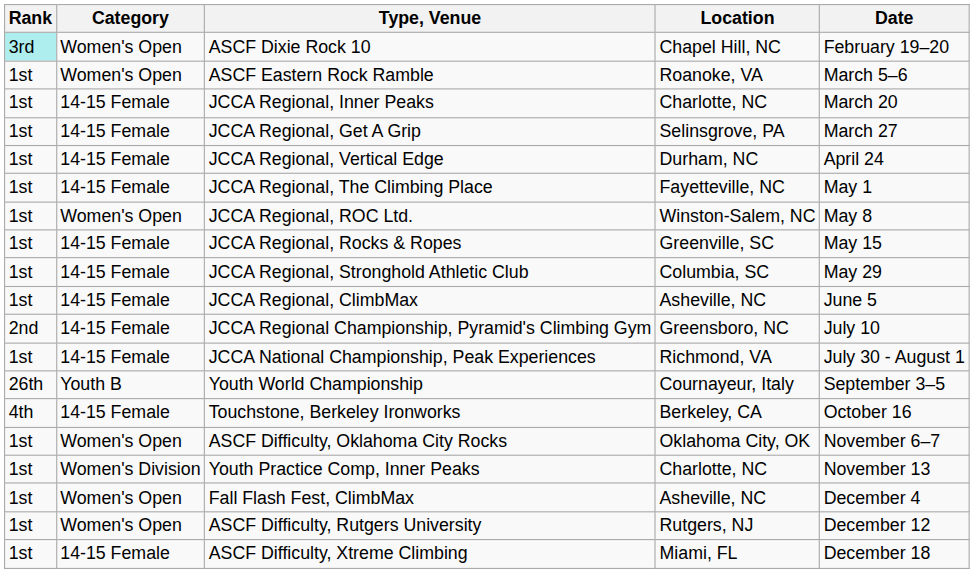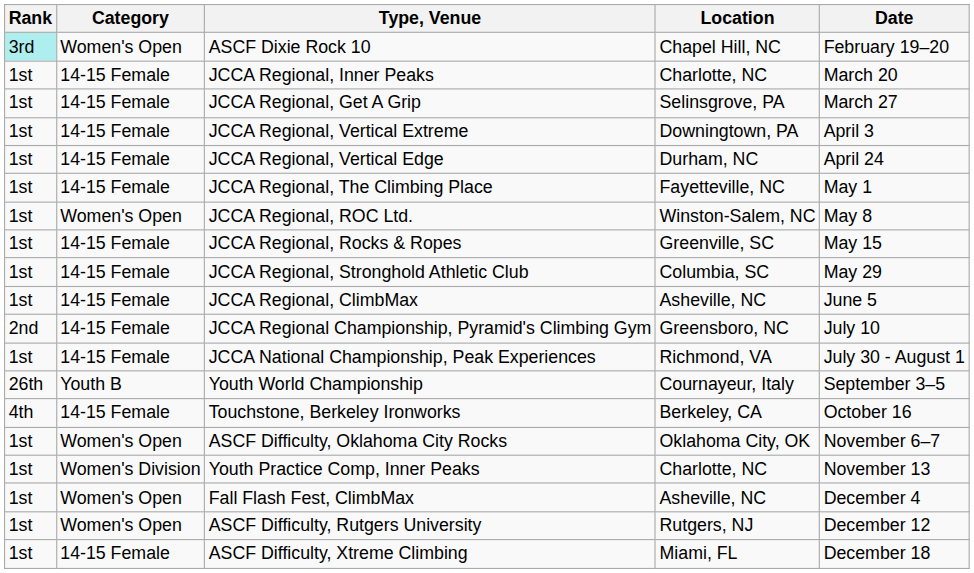- row: 1st | Women's Open | ASCF Eastern Rock Ramble | Roanoke, VA | March 5–6
+ row: 1st | 14-15 Female | JCCA Regional, Vertical Extreme | Downingtown, PA | April 3
